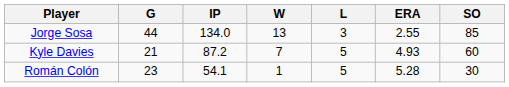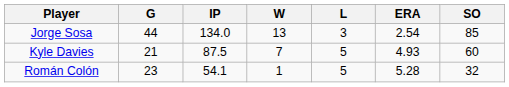Jorge Sosa | ERA: 2.55 -> 2.54
Kyle Davies | IP: 87.2 -> 87.5
Román Colón | SO: 30 -> 32
